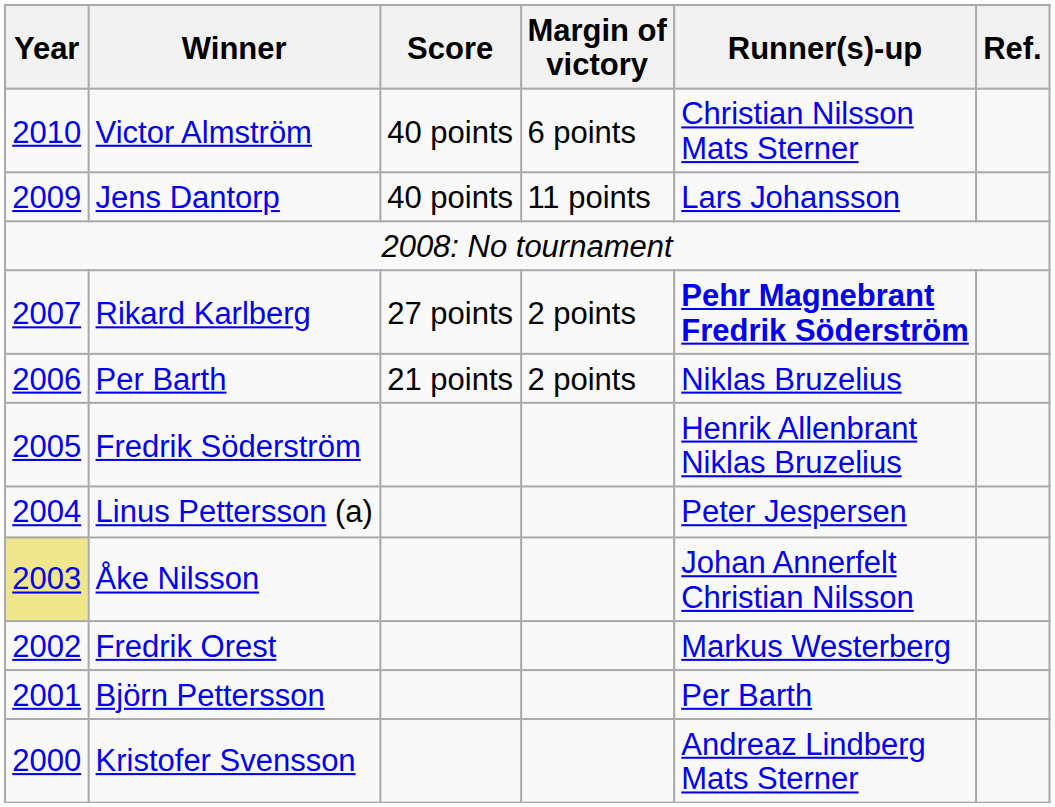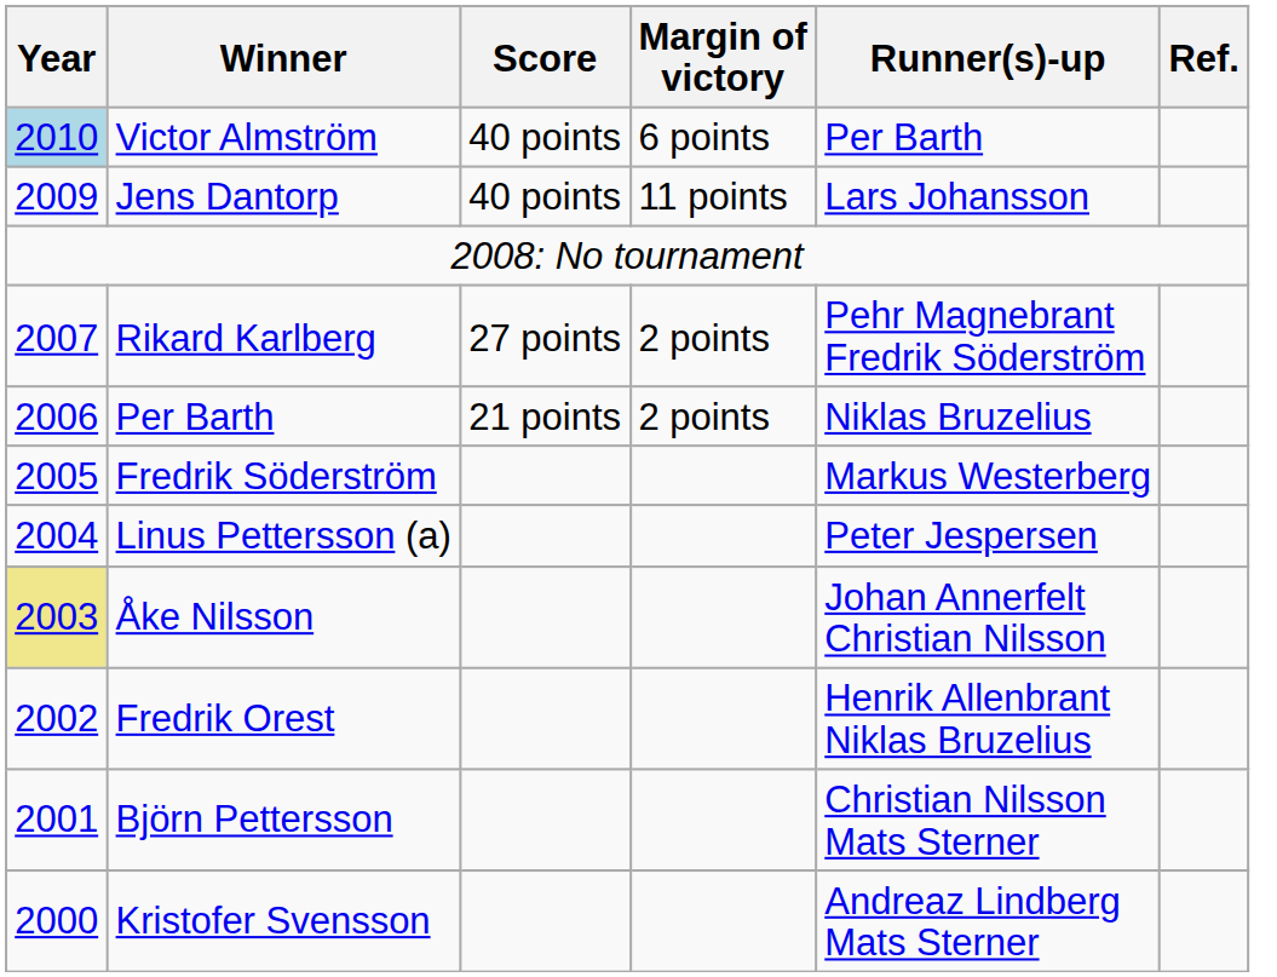Victor Almström | Year: no background -> lightblue background
Victor Almström | Runner(s)-up: Christian Nilsson Mats Sterner -> Per Barth
Rikard Karlberg | Runner(s)-up: bold -> normal
Fredrik Söderström | Runner(s)-up: Henrik Allenbrant Niklas Bruzelius -> Markus Westerberg
Fredrik Orest | Runner(s)-up: Markus Westerberg -> Henrik Allenbrant Niklas Bruzelius
Björn Pettersson | Runner(s)-up: Per Barth -> Christian Nilsson Mats Sterner
